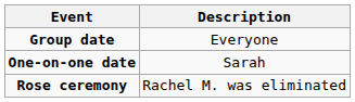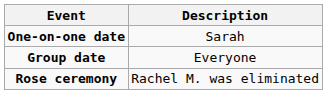rows swapped: One-on-one date <-> Group date
